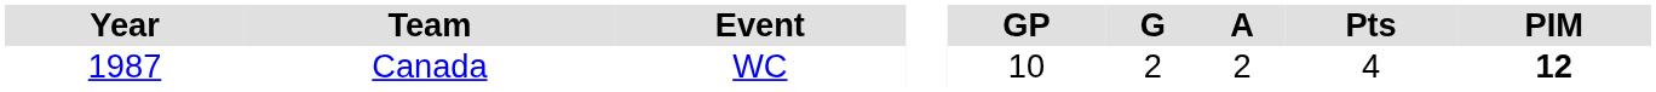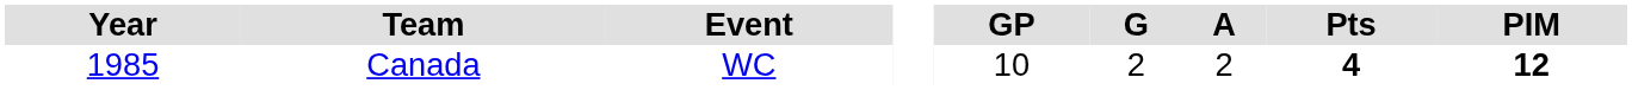Canada | Year: 1987 -> 1985
Canada | Pts: normal -> bold
